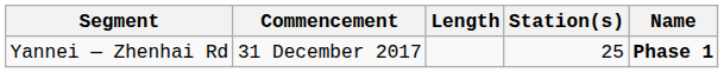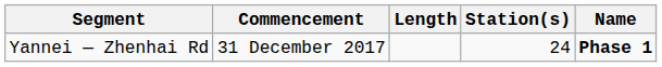Yannei — Zhenhai Rd | Station(s): 25 -> 24
